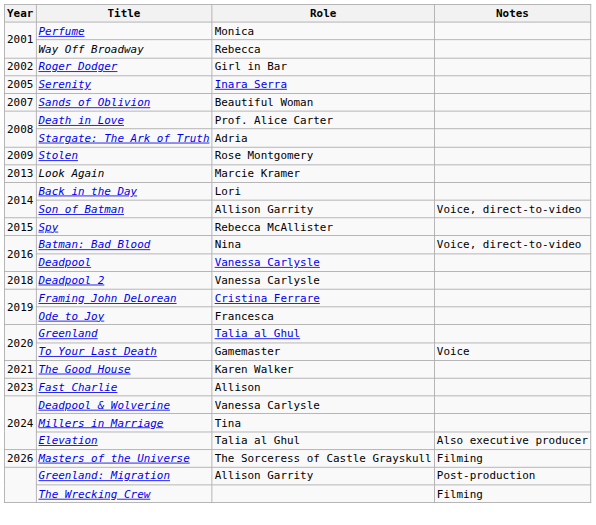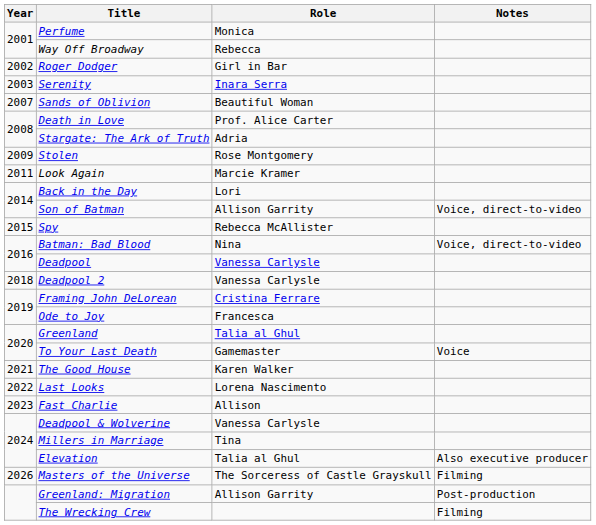Serenity | Year: 2005 -> 2003
Look Again | Year: 2013 -> 2011
+ row: 2022 | Last Looks | Lorena Nascimento
